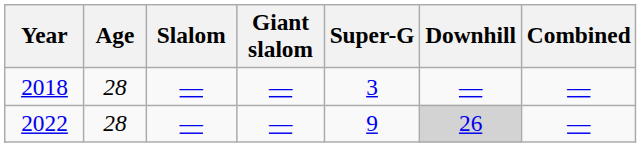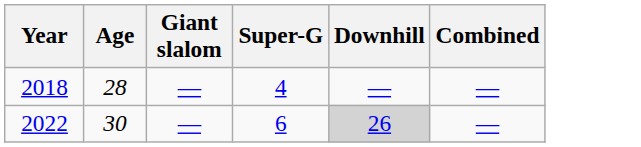- column: Slalom | — | —
2018 | Super-G: 3 -> 4
2022 | Age: 28 -> 30
2022 | Super-G: 9 -> 6
